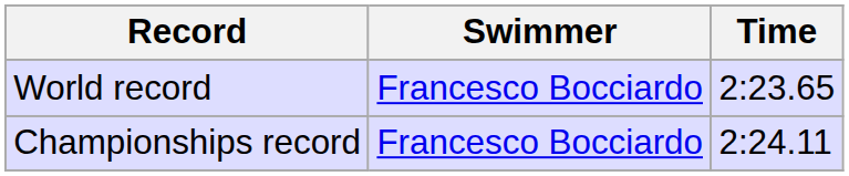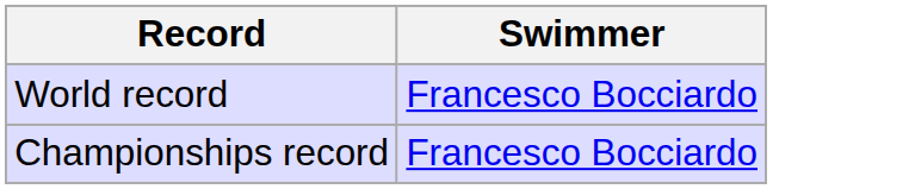- column: Time | 2:23.65 | 2:24.11
